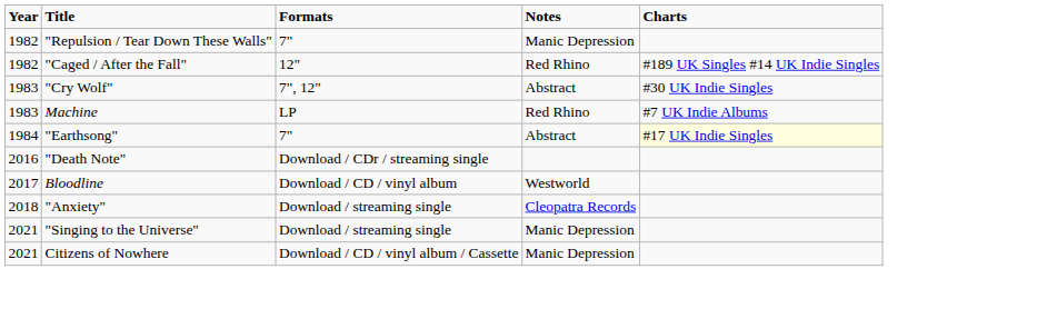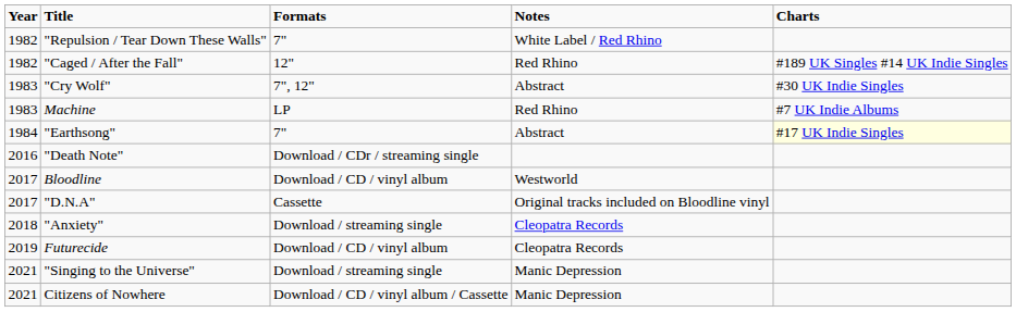"Repulsion / Tear Down These Walls" | Notes: Manic Depression -> White Label / Red Rhino
+ row: 2017 | "D.N.A" | Cassette | Original tracks included on Bloodline vinyl
+ row: 2019 | Futurecide | Download / CD / vinyl album | Cleopatra Records
